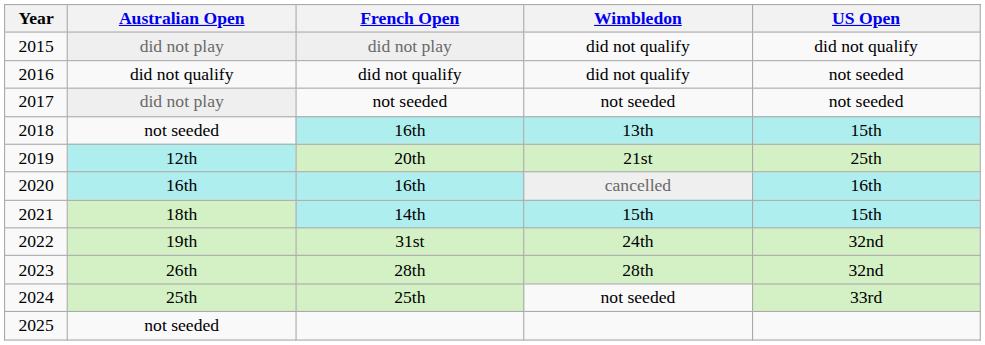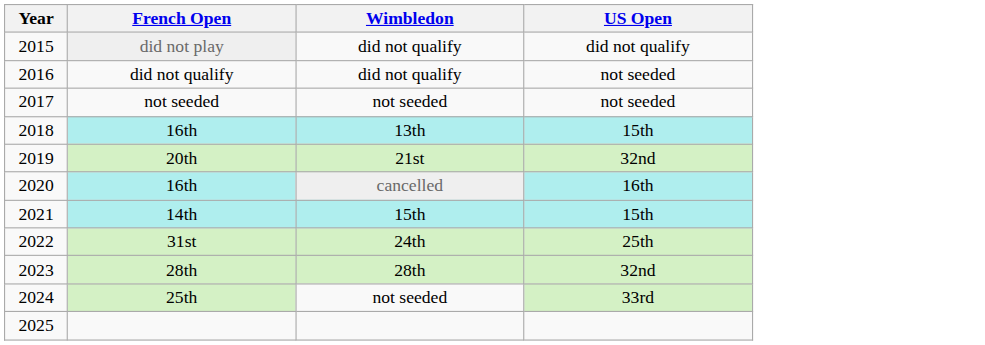- column: Australian Open | did not play | did not qualify | did not play | not seeded | 12th | 16th | 18th | 19th | 26th | 25th | not seeded
20th | US Open: 25th -> 32nd
31st | US Open: 32nd -> 25th
